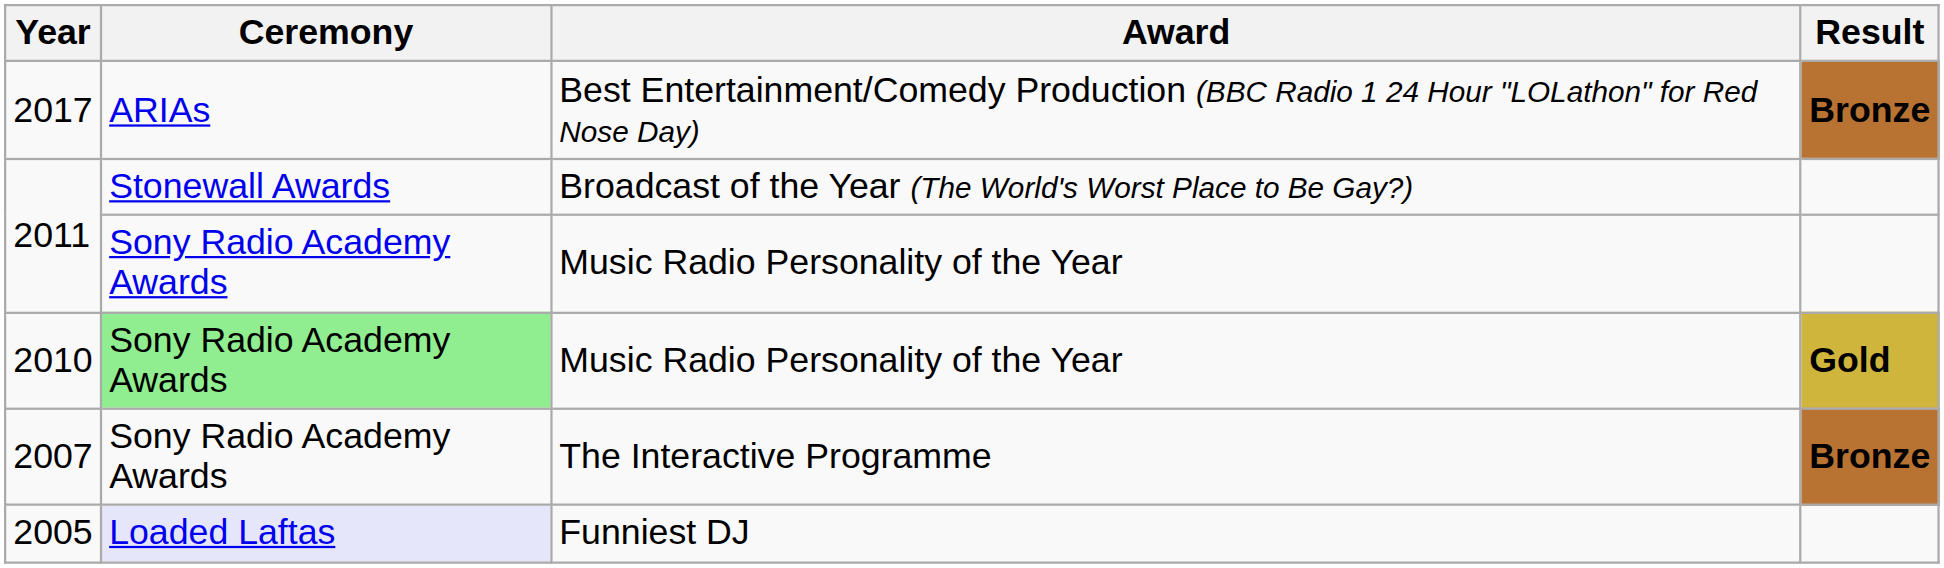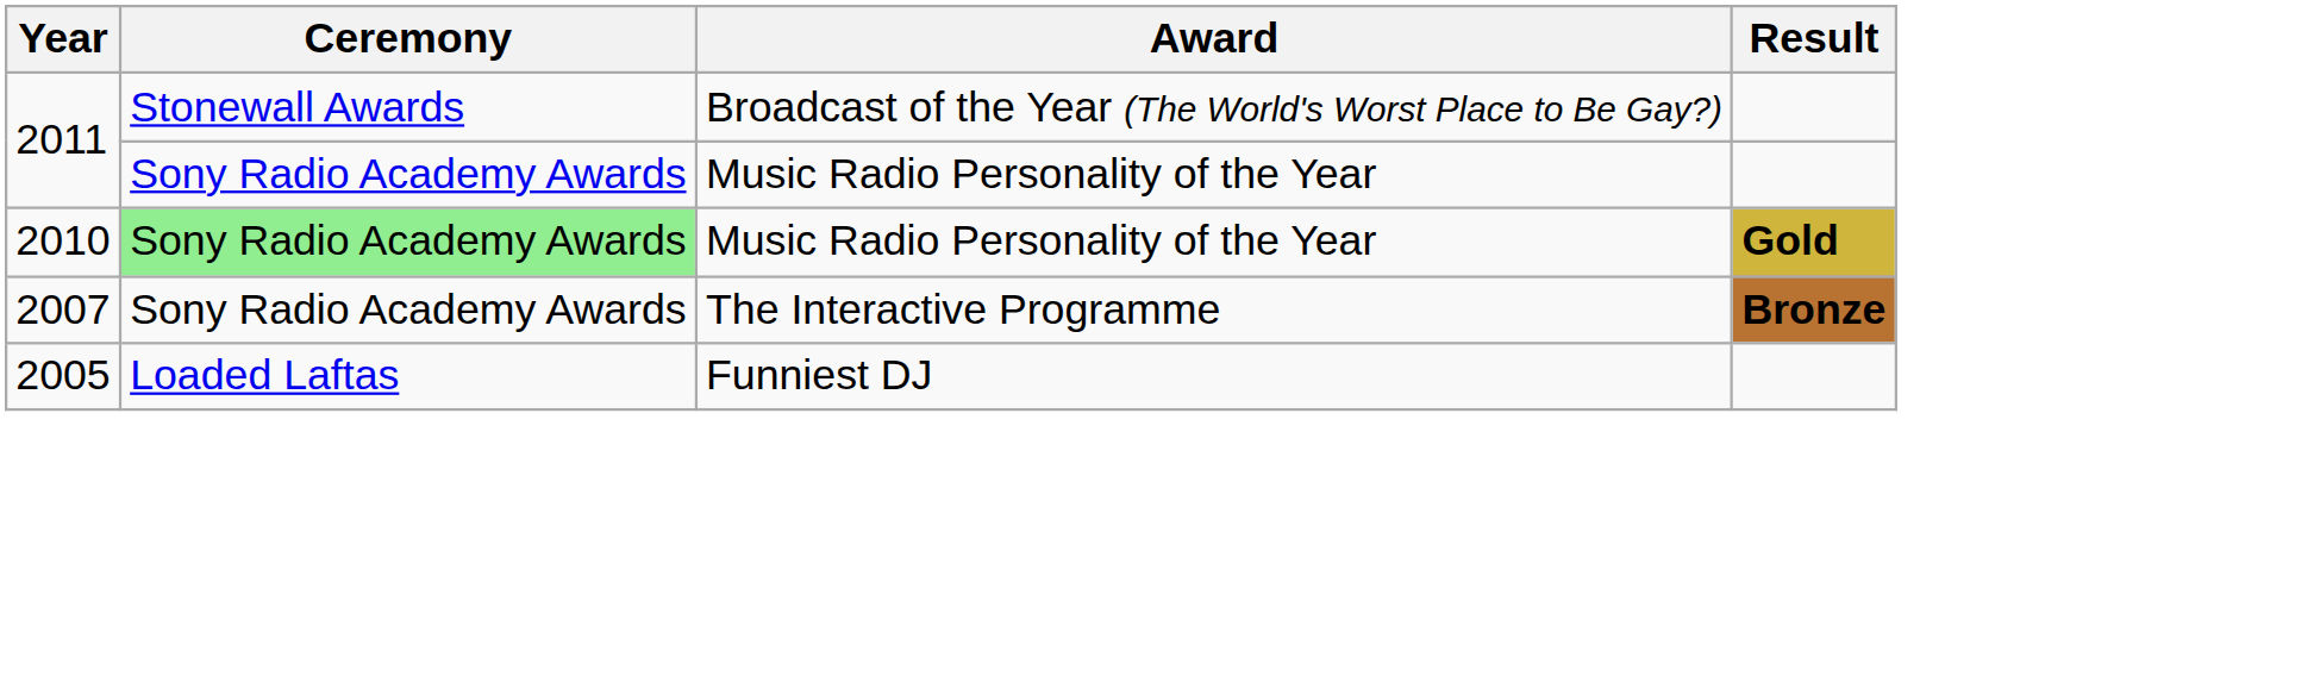- row: 2017 | ARIAs | Best Entertainment/Comedy Production (BBC Radio 1 24 Hour "LOLathon" for Red Nose Day) | Bronze
2005 | Ceremony: lavender background -> no background
